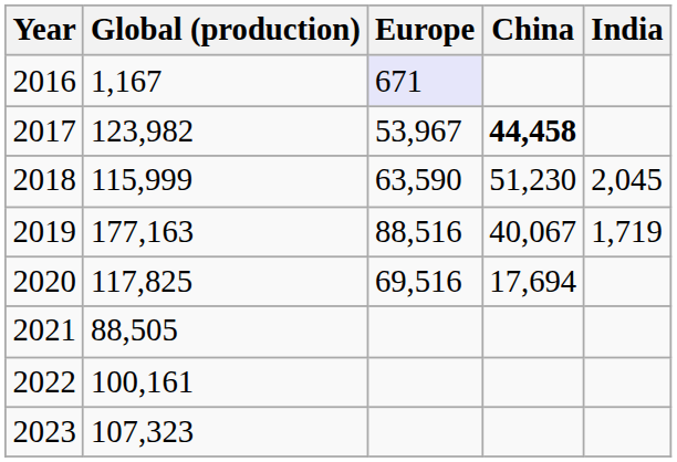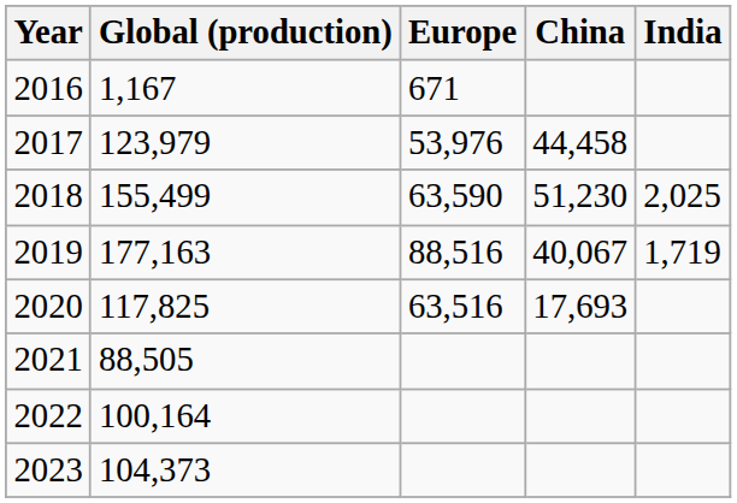2016 | Europe: lavender background -> no background
2017 | Global (production): 123,982 -> 123,979
2017 | Europe: 53,967 -> 53,976
2017 | China: bold -> normal
2018 | Global (production): 115,999 -> 155,499
2018 | India: 2,045 -> 2,025
2020 | Europe: 69,516 -> 63,516
2020 | China: 17,694 -> 17,693
2022 | Global (production): 100,161 -> 100,164
2023 | Global (production): 107,323 -> 104,373
